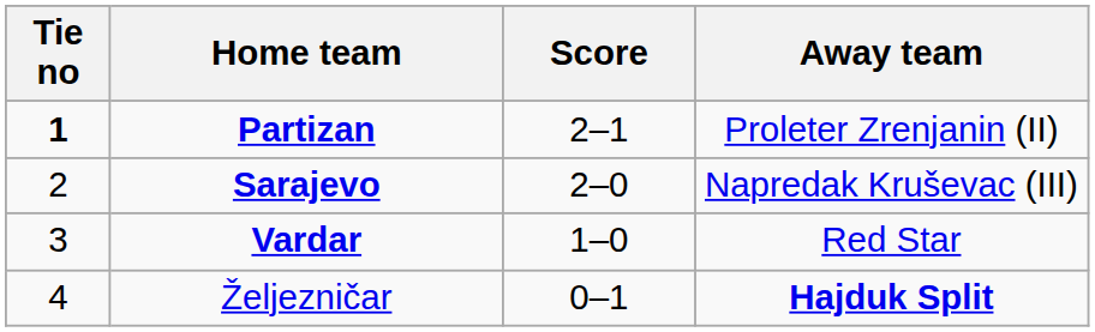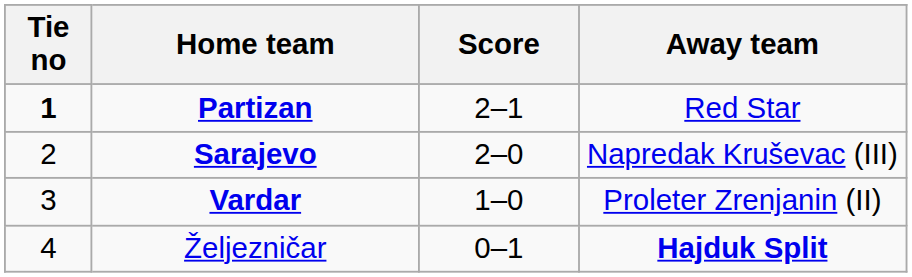Partizan | Away team: Proleter Zrenjanin (II) -> Red Star
Vardar | Away team: Red Star -> Proleter Zrenjanin (II)
